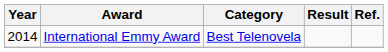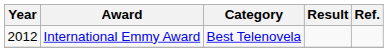International Emmy Award | Year: 2014 -> 2012
